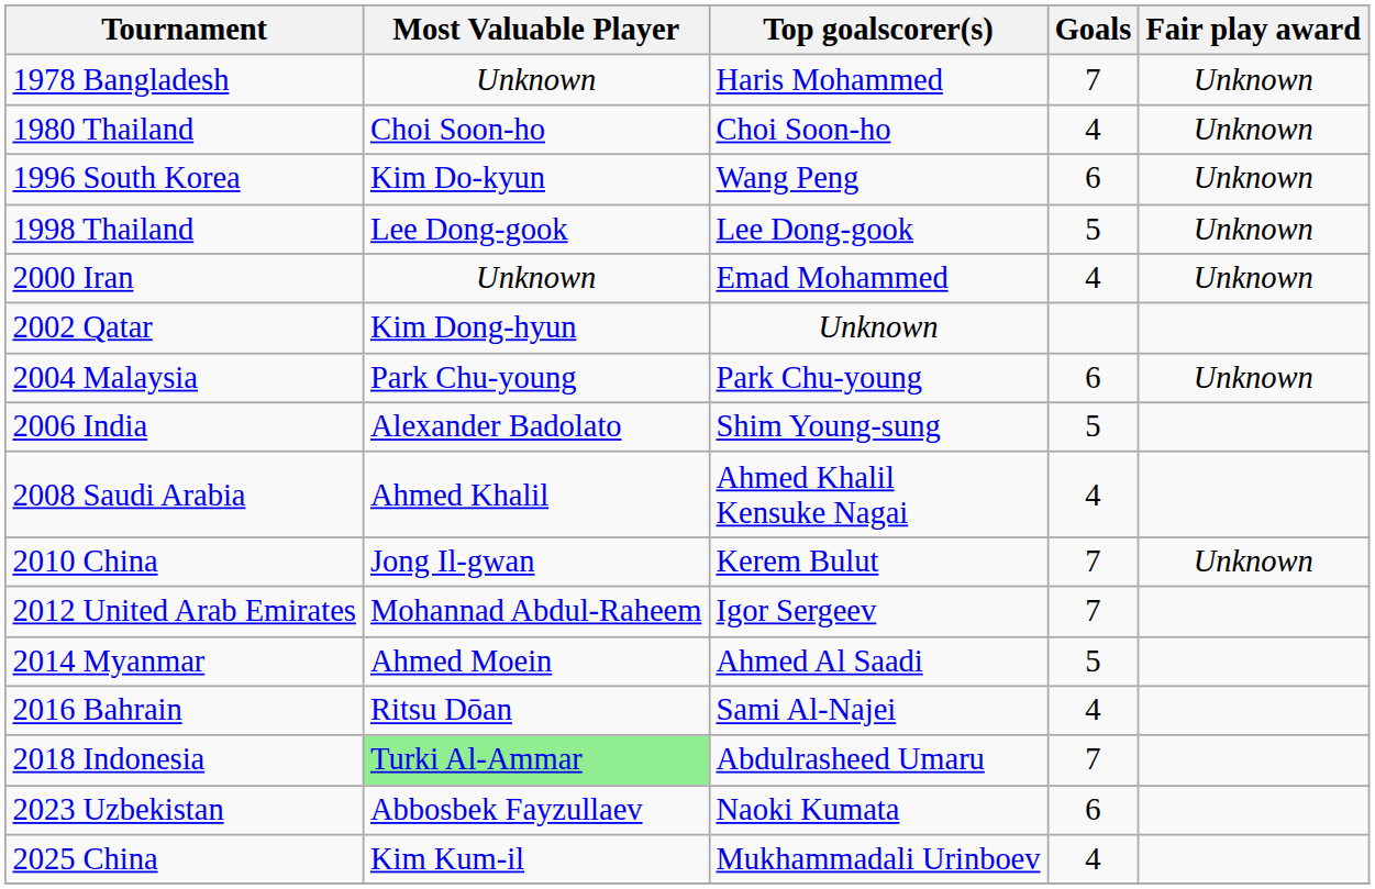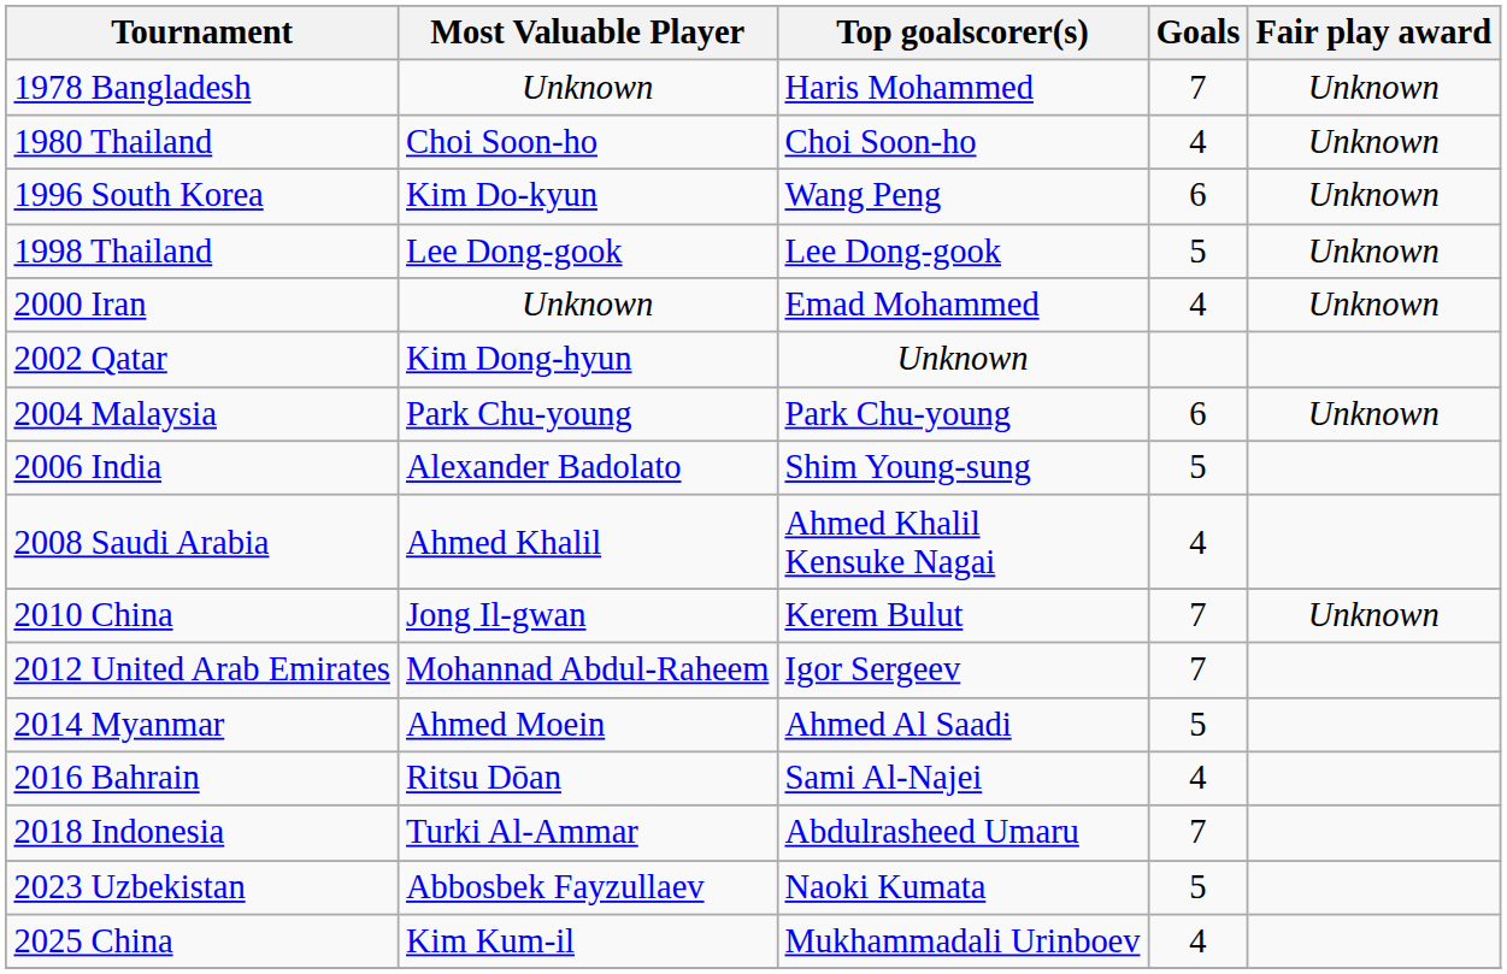2018 Indonesia | Most Valuable Player: lightgreen background -> no background
2023 Uzbekistan | Goals: 6 -> 5
